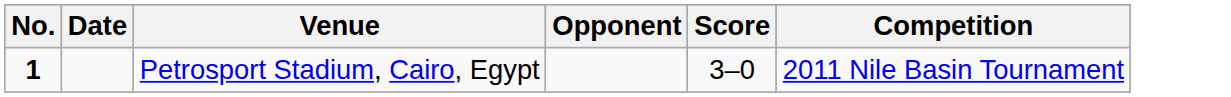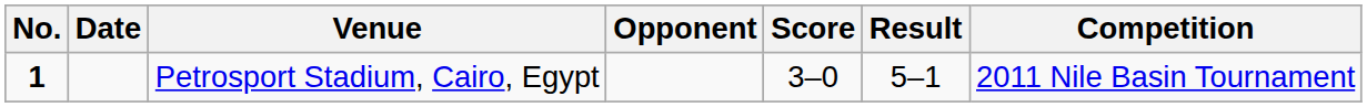+ column: Result | 5–1
